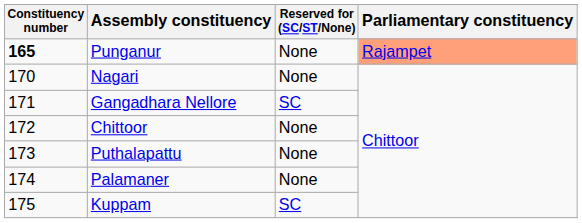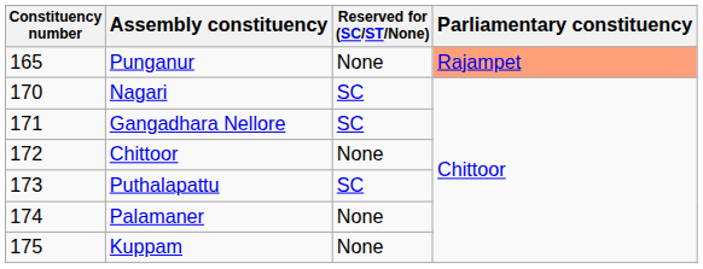Punganur | Constituency number: bold -> normal
Nagari | Reserved for (SC/ST/None): None -> SC
Puthalapattu | Reserved for (SC/ST/None): None -> SC
Kuppam | Reserved for (SC/ST/None): SC -> None
